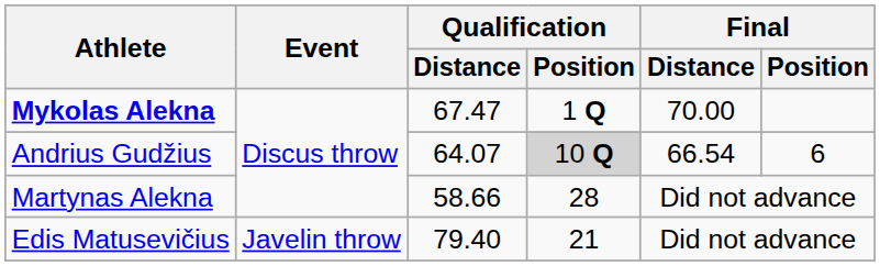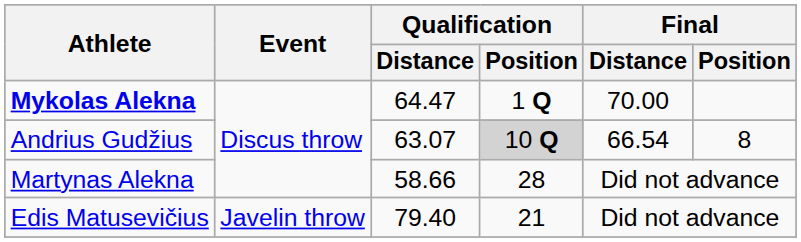Mykolas Alekna | Qualification / Distance: 67.47 -> 64.47
Andrius Gudžius | Qualification / Distance: 64.07 -> 63.07
Andrius Gudžius | Final / Position: 6 -> 8
